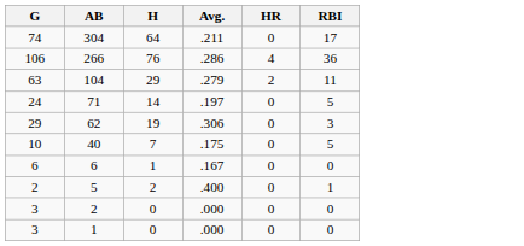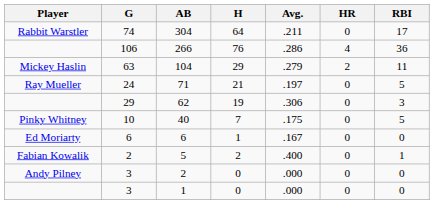+ column: Player | Rabbit Warstler | Mickey Haslin | Ray Mueller | Pinky Whitney | Ed Moriarty | Fabian Kowalik | Andy Pilney
71 | H: 14 -> 21
